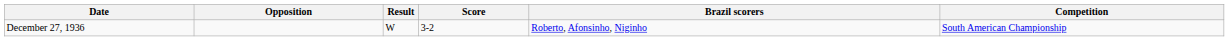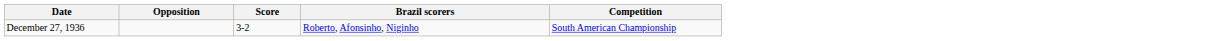- column: Result | W
